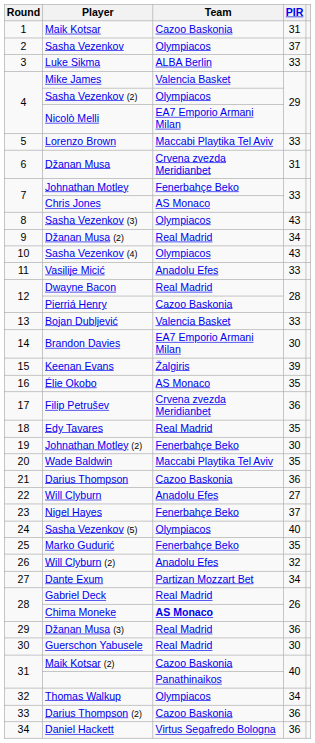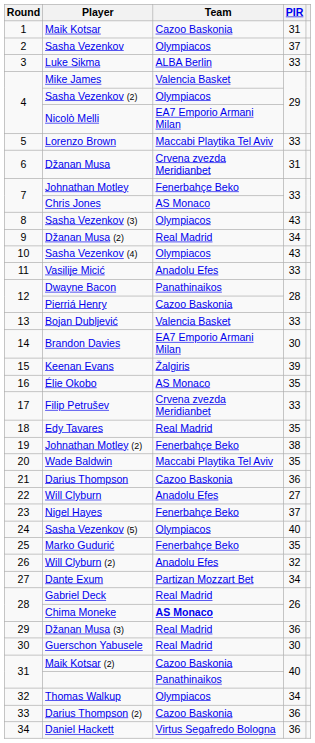Dwayne Bacon | Team: Real Madrid -> Panathinaikos
Filip Petrušev | PIR: 36 -> 33
Johnathan Motley (2) | PIR: 30 -> 38
